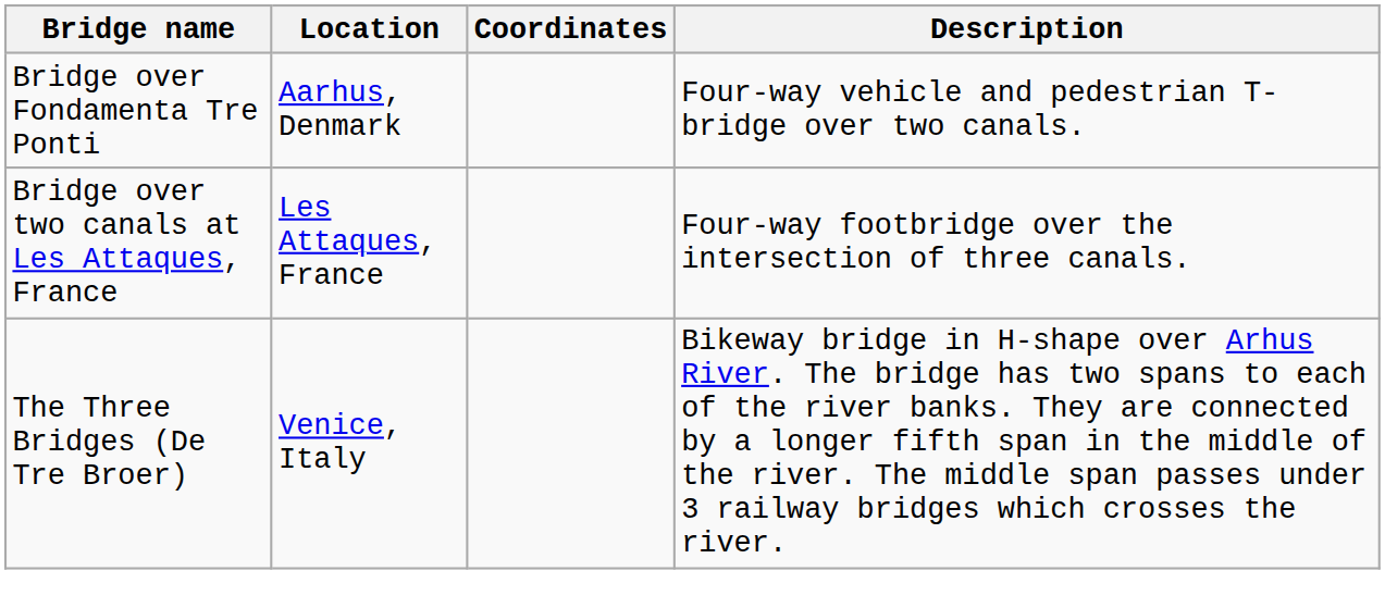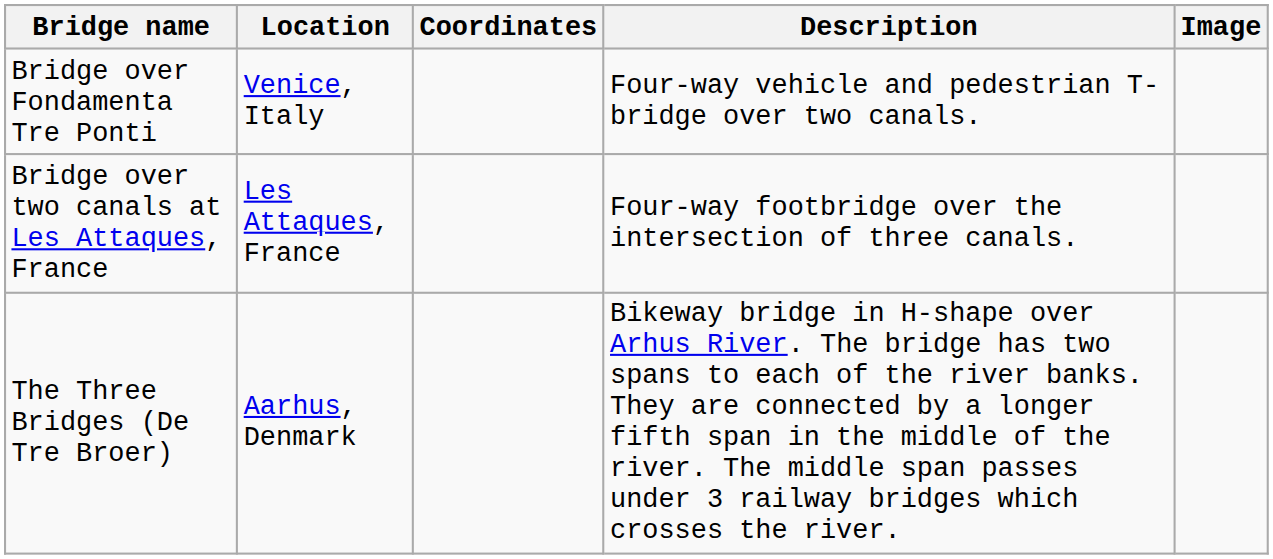+ column: Image
Bridge over Fondamenta Tre Ponti | Location: Aarhus, Denmark -> Venice, Italy
The Three Bridges (De Tre Broer) | Location: Venice, Italy -> Aarhus, Denmark
